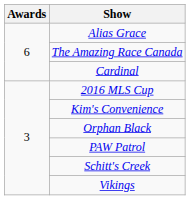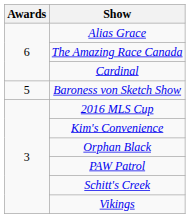+ row: 5 | Baroness von Sketch Show
